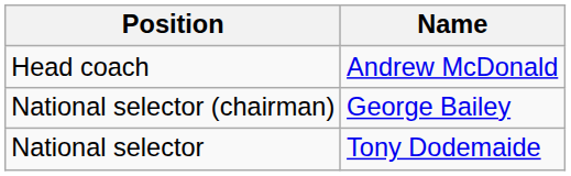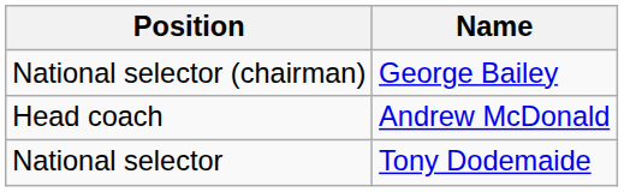rows swapped: National selector (chairman) <-> Head coach
